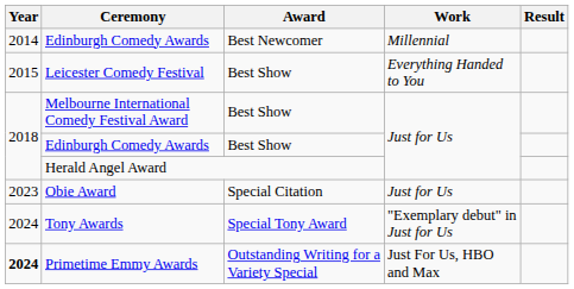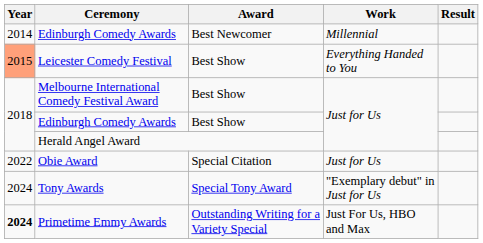Leicester Comedy Festival | Year: no background -> lightsalmon background
Obie Award | Year: 2023 -> 2022
